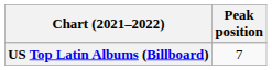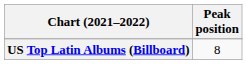US Top Latin Albums (Billboard) | Peak position: 7 -> 8
